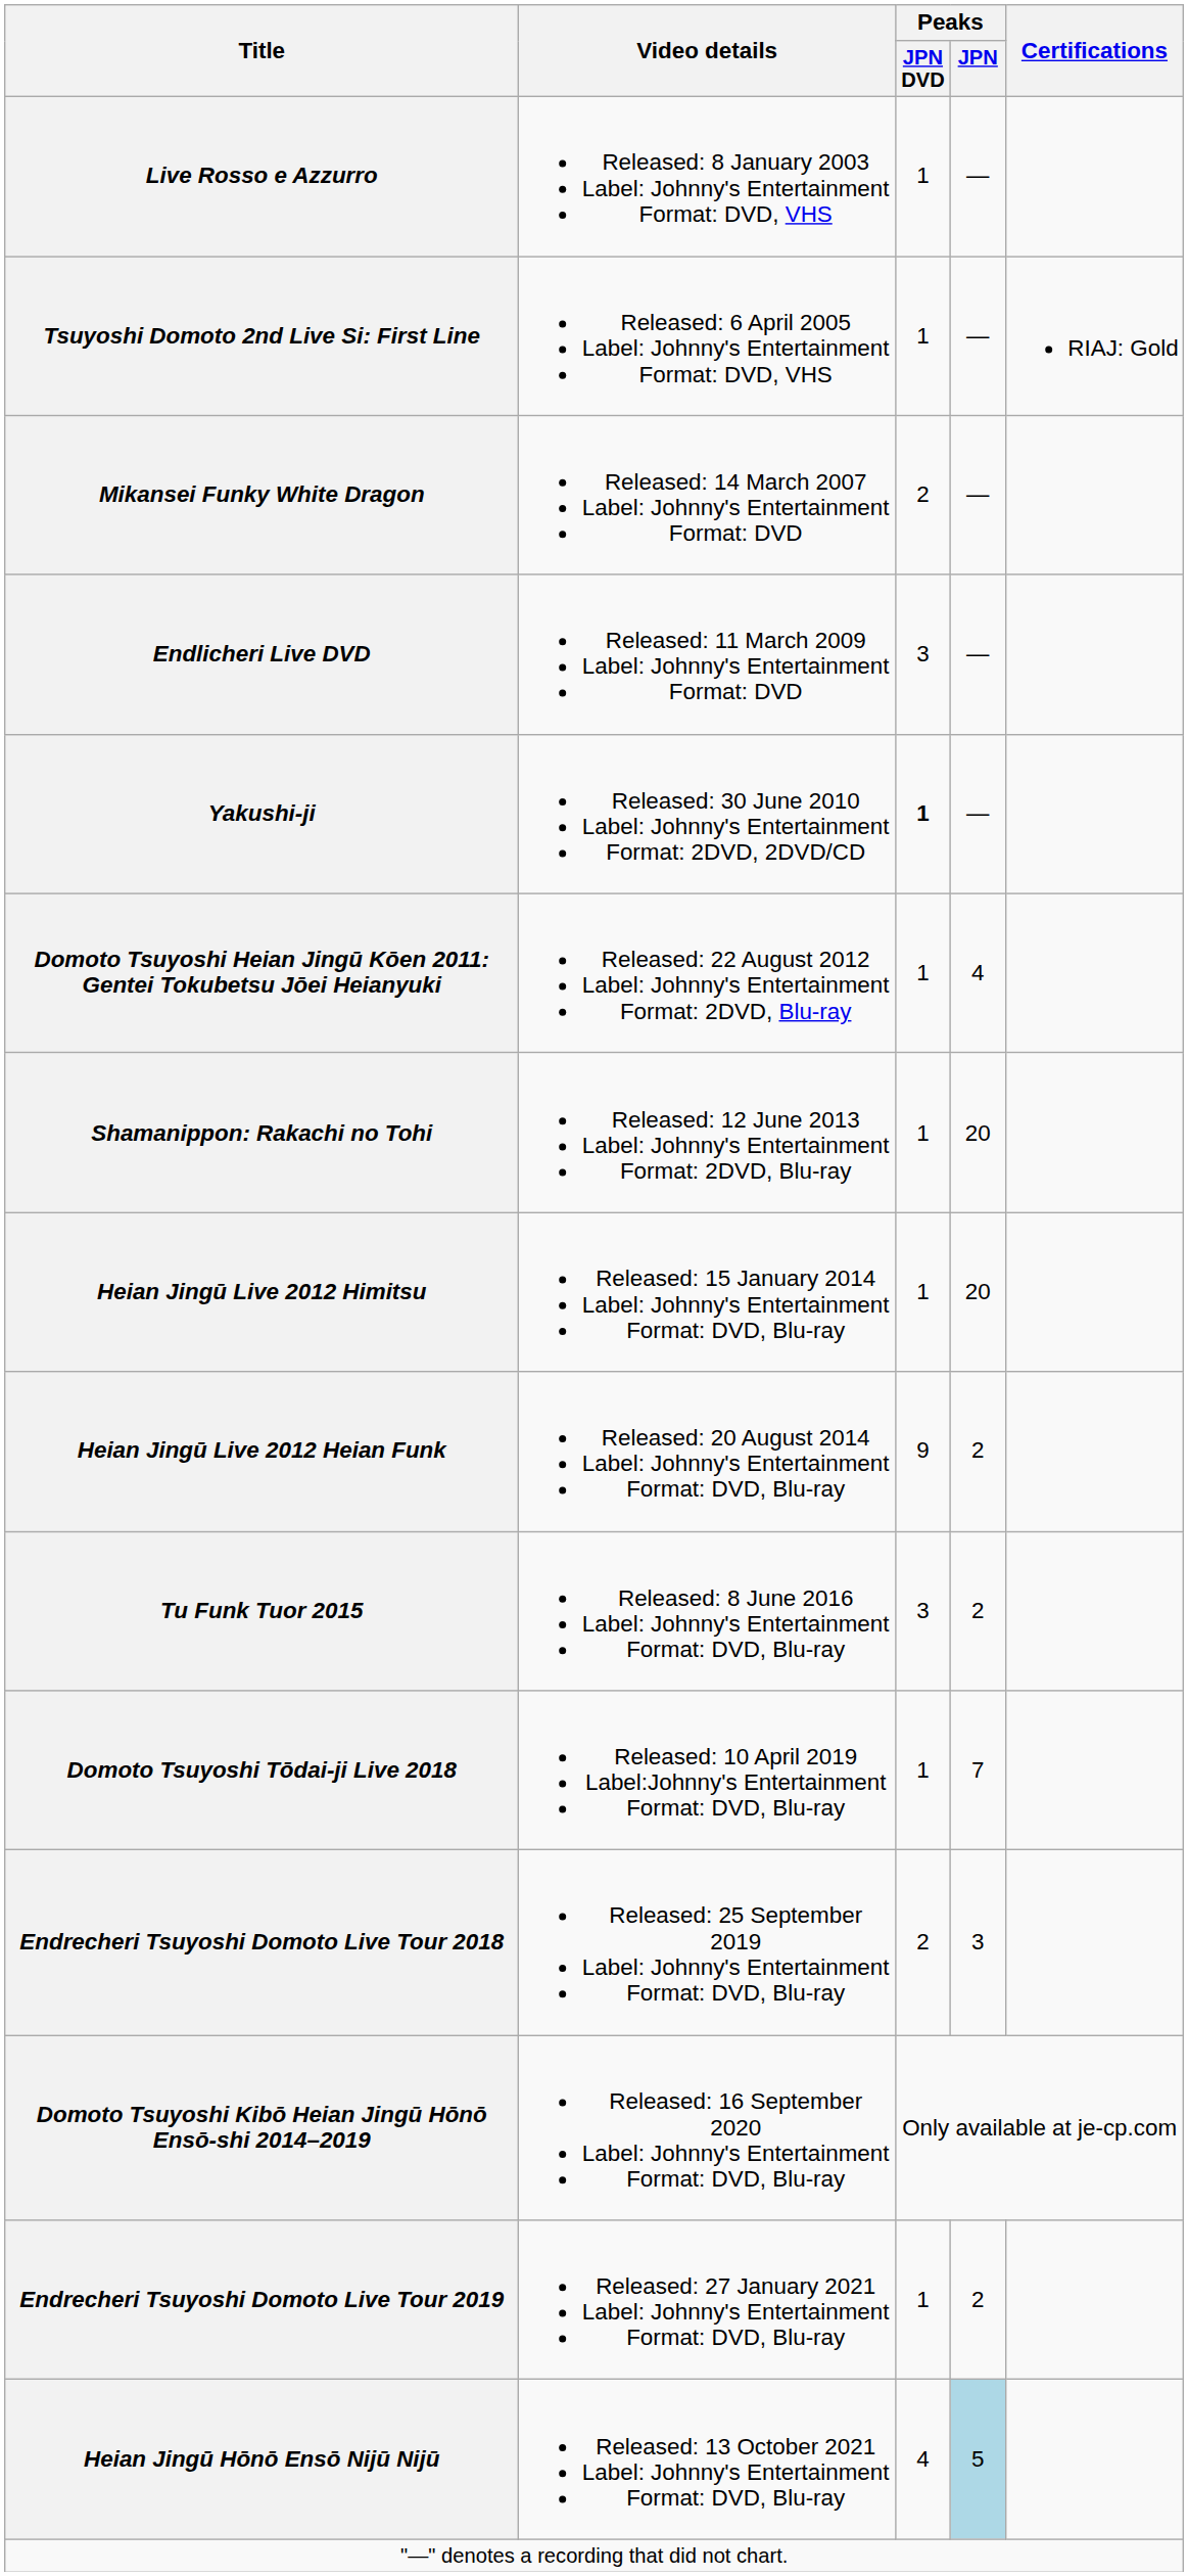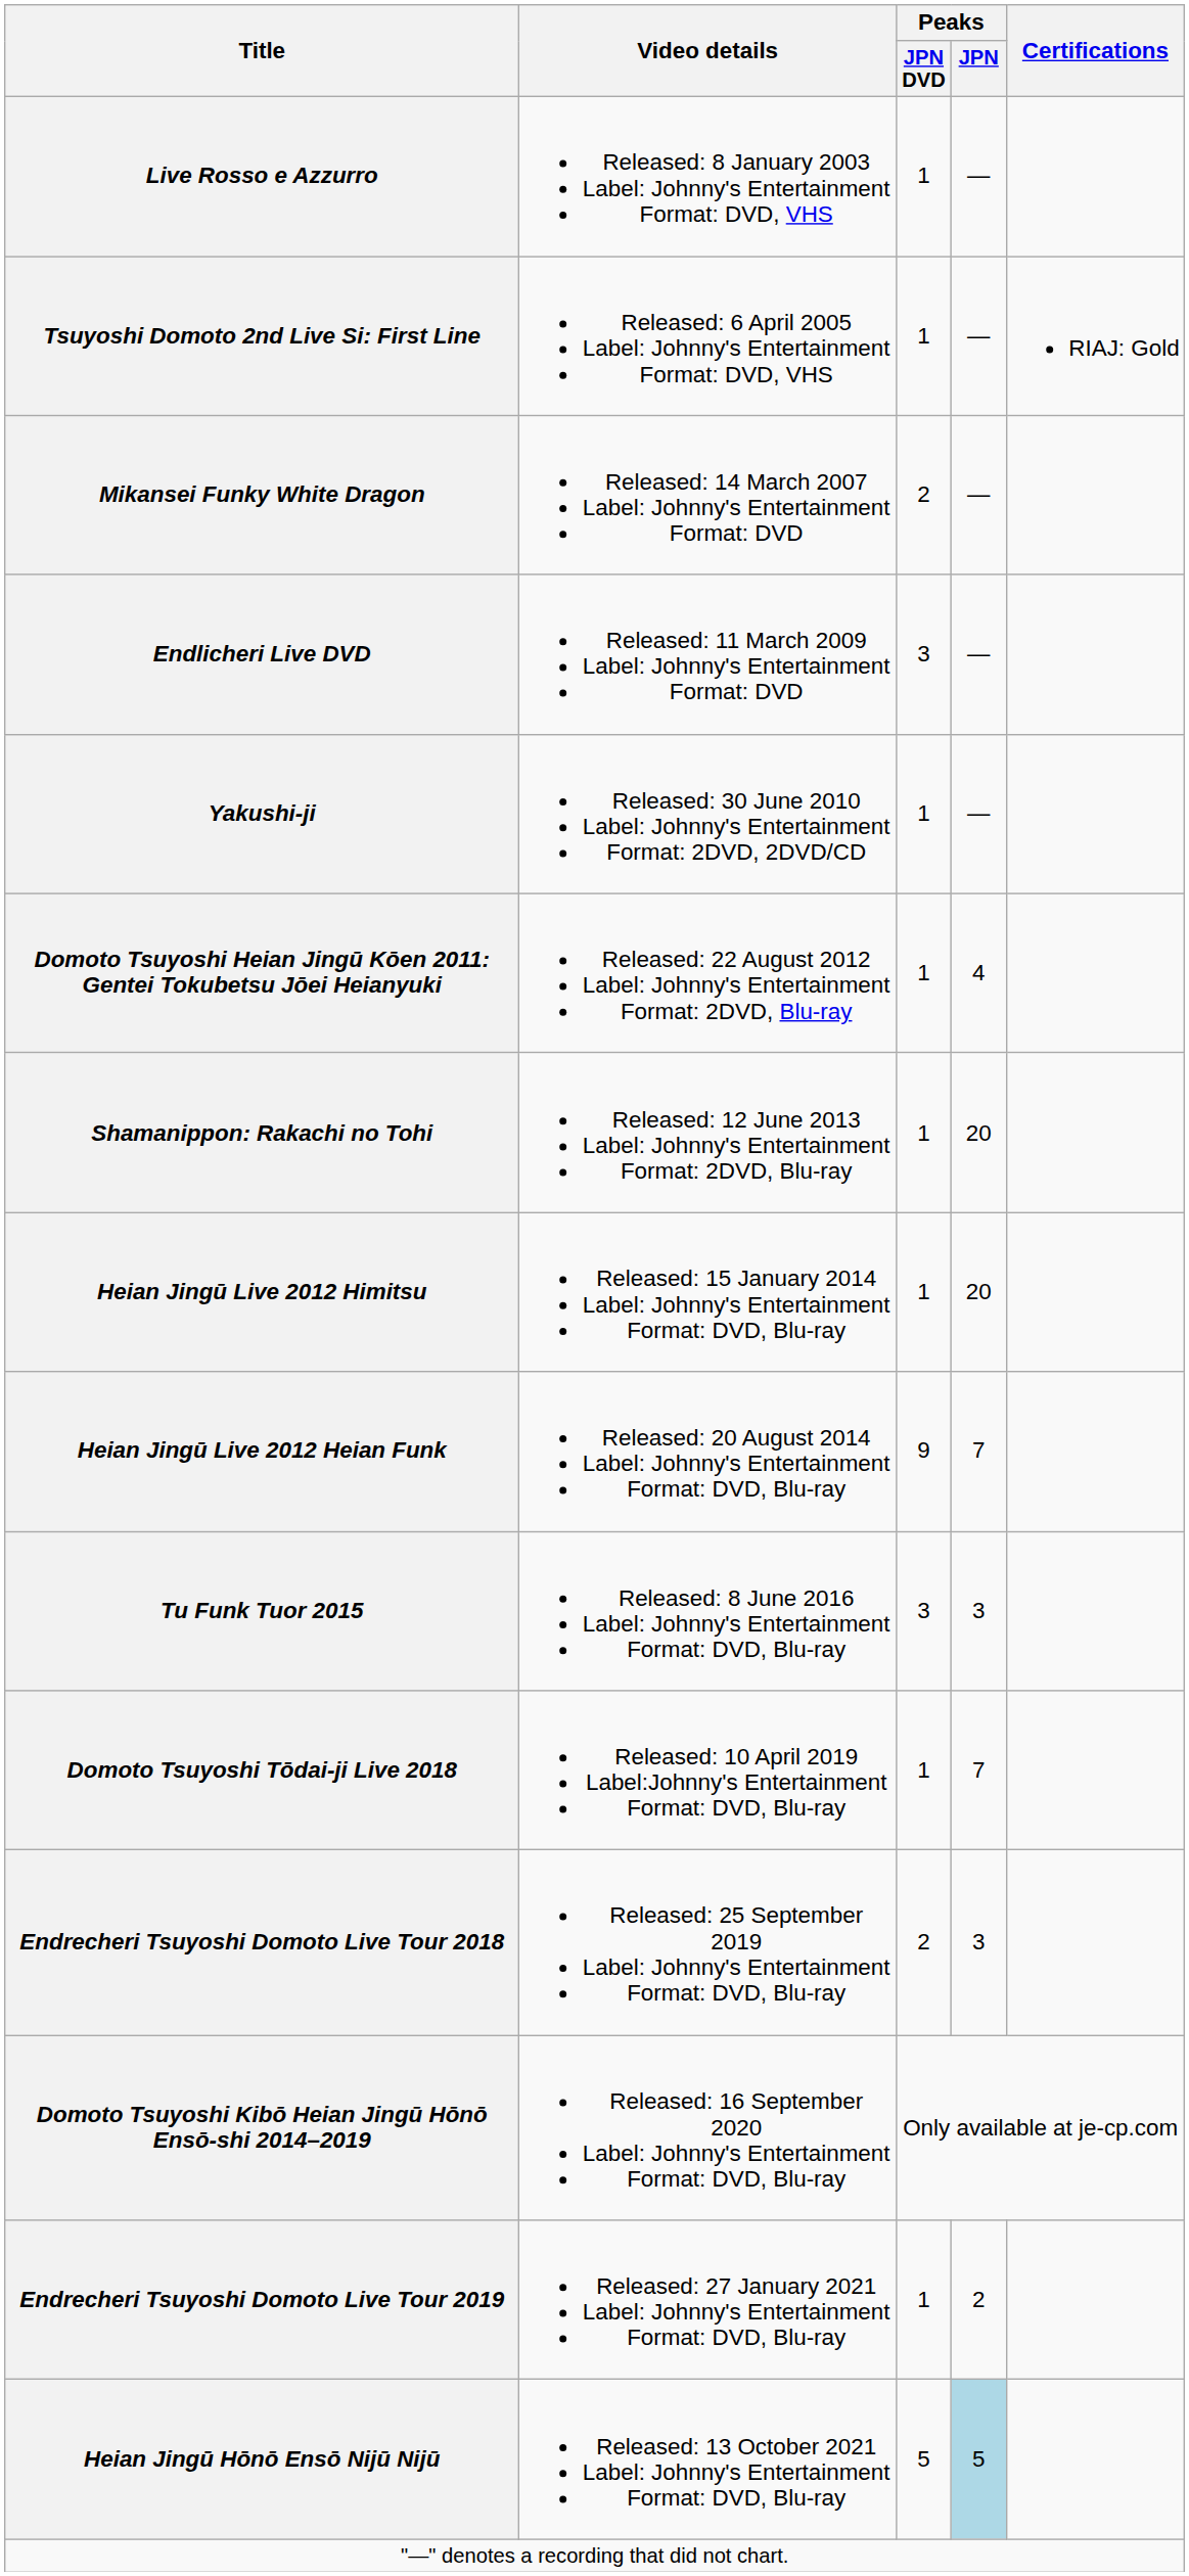Yakushi-ji | Peaks / JPN DVD: bold -> normal
Heian Jingū Live 2012 Heian Funk | Peaks / JPN: 2 -> 7
Tu Funk Tuor 2015 | Peaks / JPN: 2 -> 3
Heian Jingū Hōnō Ensō Nijū Nijū | Peaks / JPN DVD: 4 -> 5
